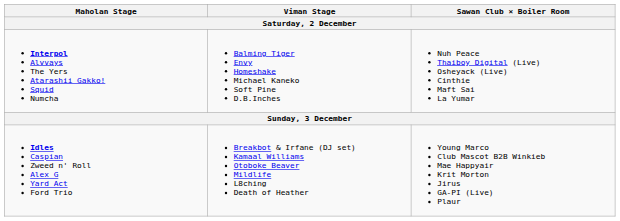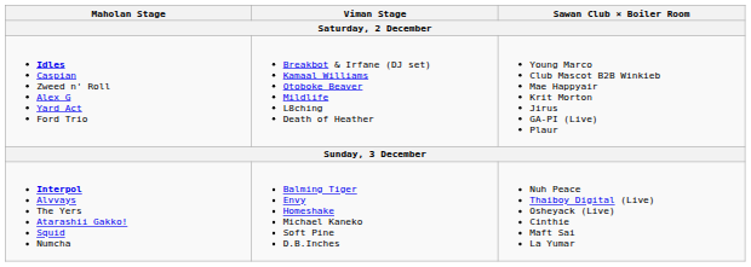rows swapped: Idles Caspian Zweed n' Roll Alex G Yard Act Ford Trio <-> Interpol Alvvays The Yers Atarashii Gakko! Squid Numcha
